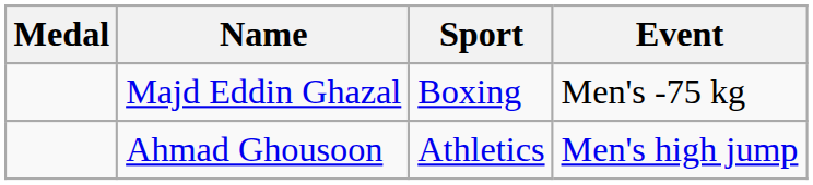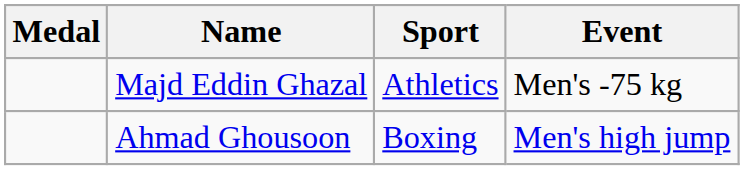Majd Eddin Ghazal | Sport: Boxing -> Athletics
Ahmad Ghousoon | Sport: Athletics -> Boxing
